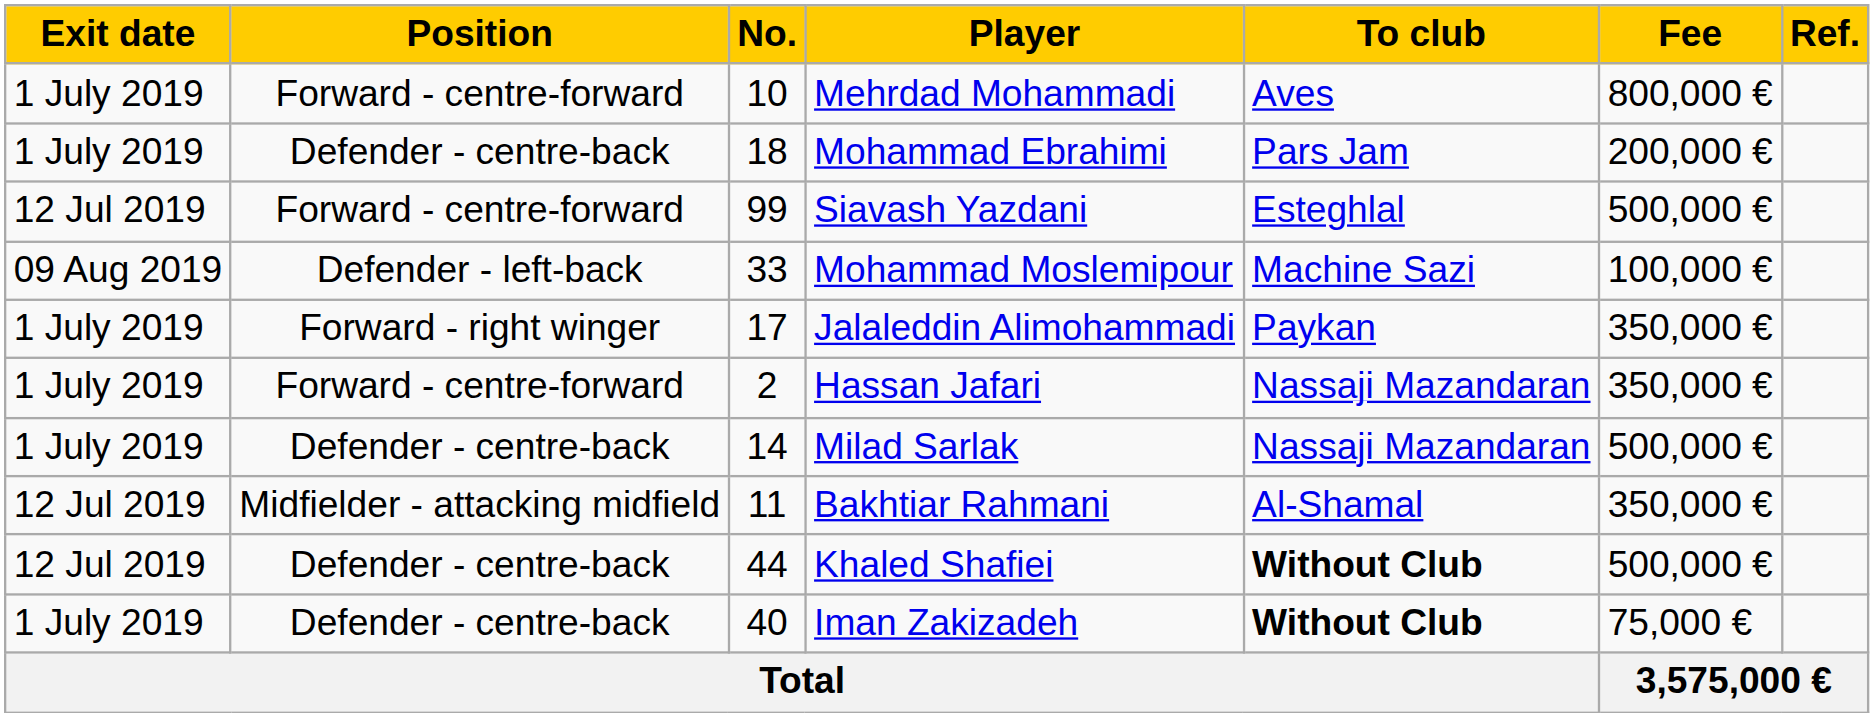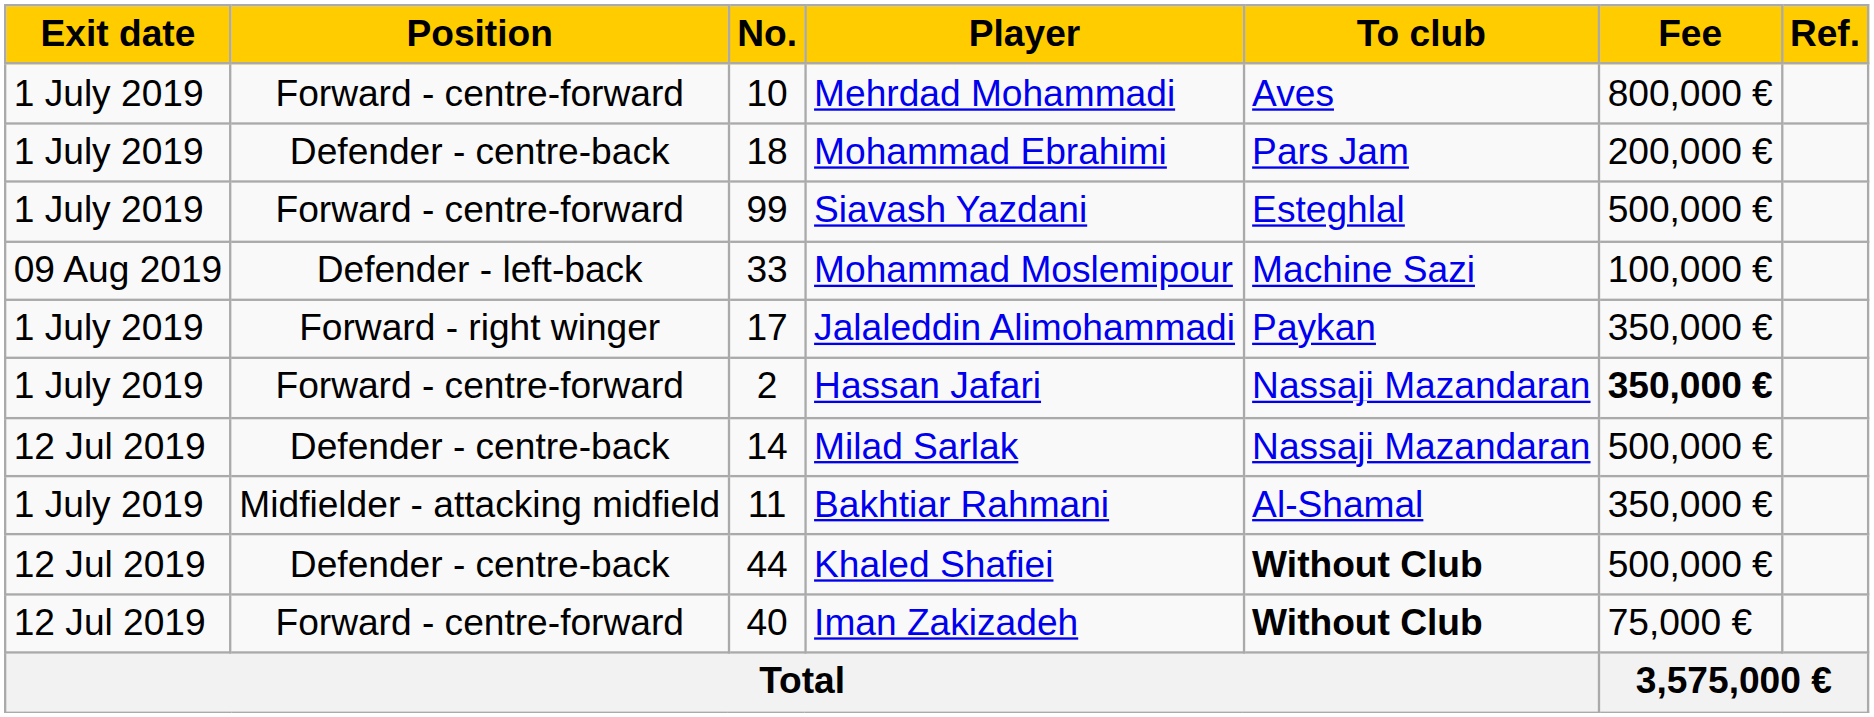Siavash Yazdani | Exit date: 12 Jul 2019 -> 1 July 2019
Hassan Jafari | Fee: normal -> bold
Milad Sarlak | Exit date: 1 July 2019 -> 12 Jul 2019
Bakhtiar Rahmani | Exit date: 12 Jul 2019 -> 1 July 2019
Iman Zakizadeh | Exit date: 1 July 2019 -> 12 Jul 2019
Iman Zakizadeh | Position: Defender - centre-back -> Forward - centre-forward
